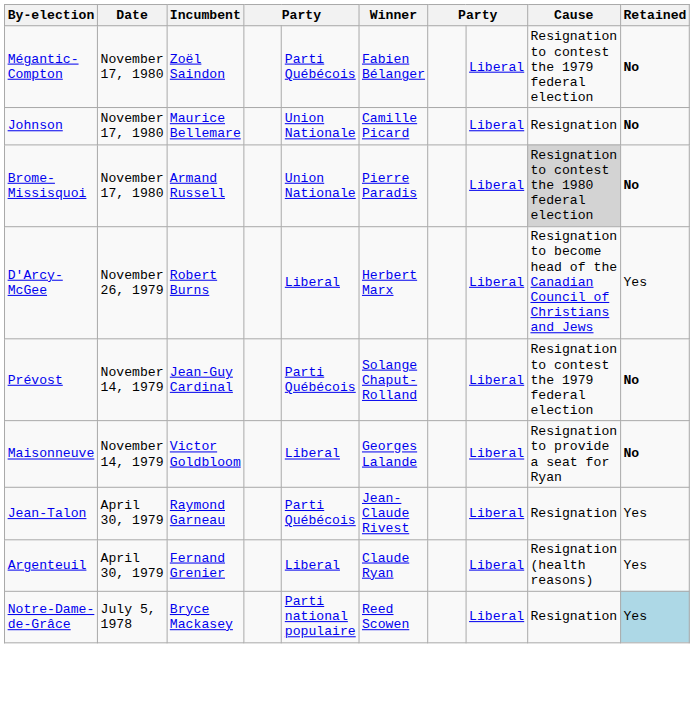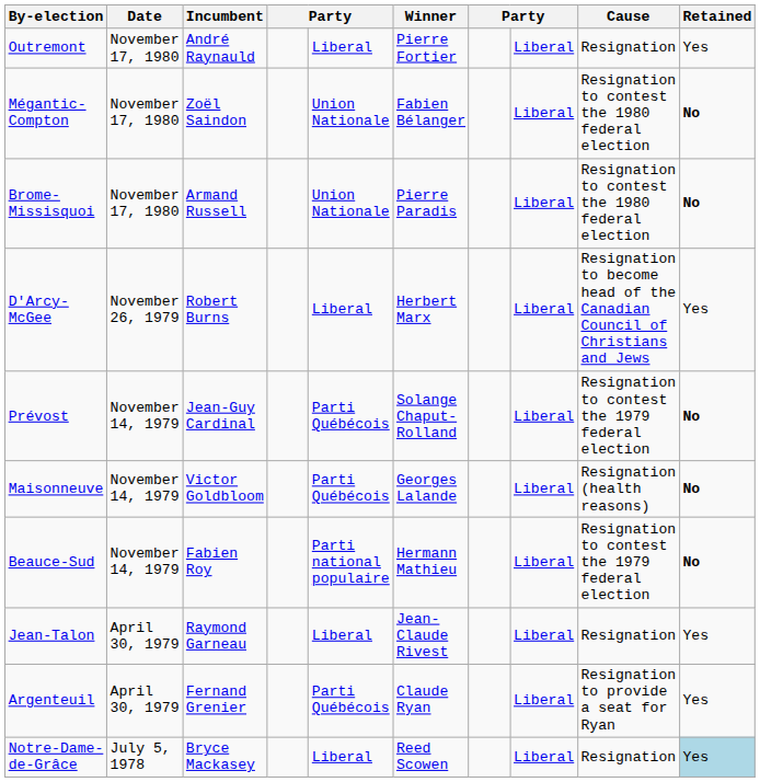+ row: Outremont | November 17, 1980 | André Raynauld | Liberal | Pierre Fortier | Liberal | Resignation | Yes
Mégantic-Compton | column 5: Parti Québécois -> Union Nationale
Mégantic-Compton | Cause: Resignation to contest the 1979 federal election -> Resignation to contest the 1980 federal election
- row: Johnson | November 17, 1980 | Maurice Bellemare | Union Nationale | Camille Picard | Liberal | Resignation | No
Brome-Missisquoi | Cause: lightgrey background -> no background
Maisonneuve | column 5: Liberal -> Parti Québécois
Maisonneuve | Cause: Resignation to provide a seat for Ryan -> Resignation (health reasons)
+ row: Beauce-Sud | November 14, 1979 | Fabien Roy | Parti national populaire | Hermann Mathieu | Liberal | Resignation to contest the 1979 federal election | No
Jean-Talon | column 5: Parti Québécois -> Liberal
Argenteuil | column 5: Liberal -> Parti Québécois
Argenteuil | Cause: Resignation (health reasons) -> Resignation to provide a seat for Ryan
Notre-Dame-de-Grâce | column 5: Parti national populaire -> Liberal
